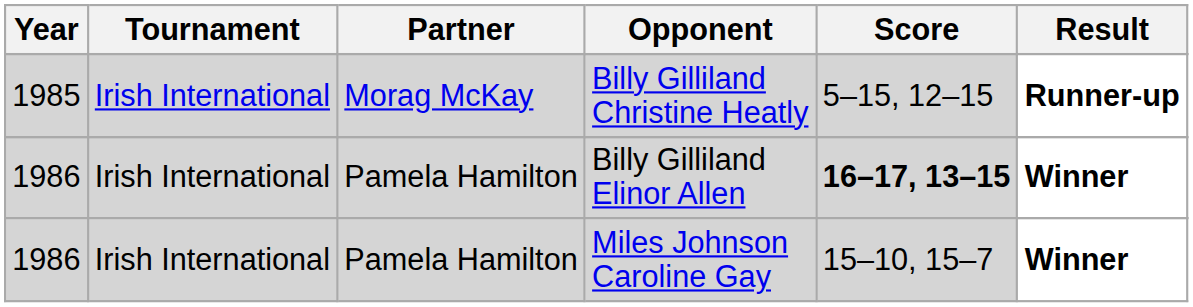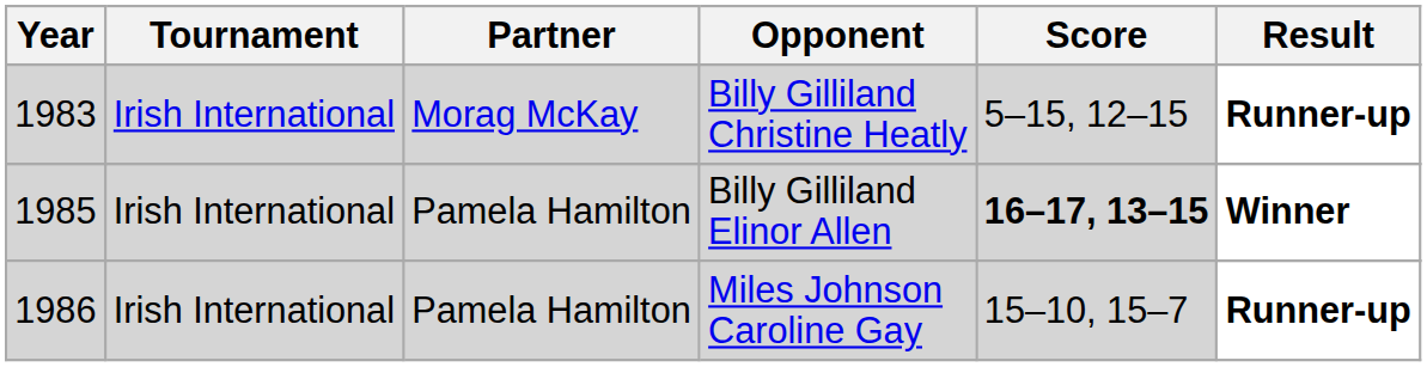Billy Gilliland Christine Heatly | Year: 1985 -> 1983
Billy Gilliland Elinor Allen | Year: 1986 -> 1985
Miles Johnson Caroline Gay | Result: Winner -> Runner-up
